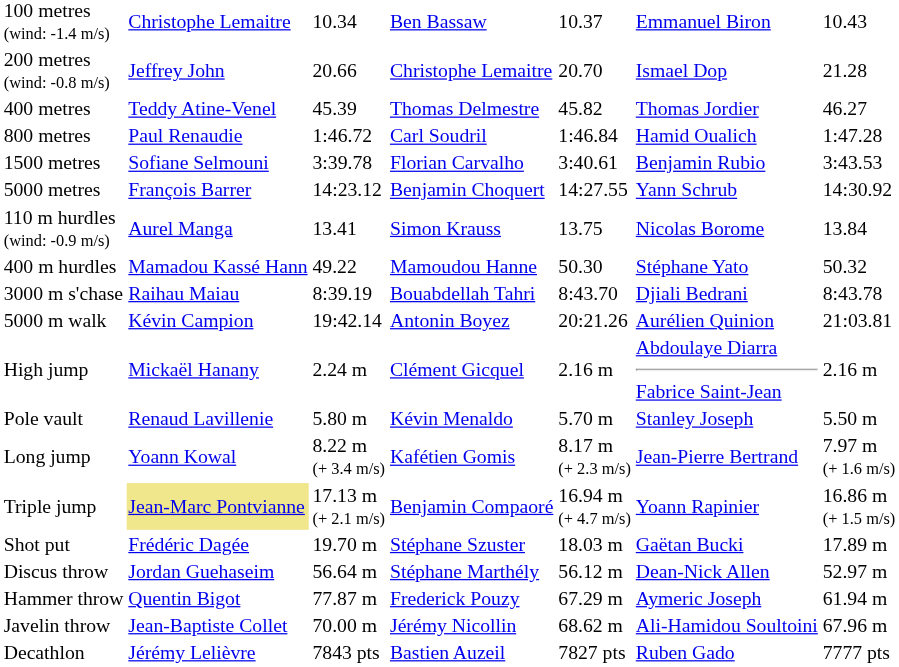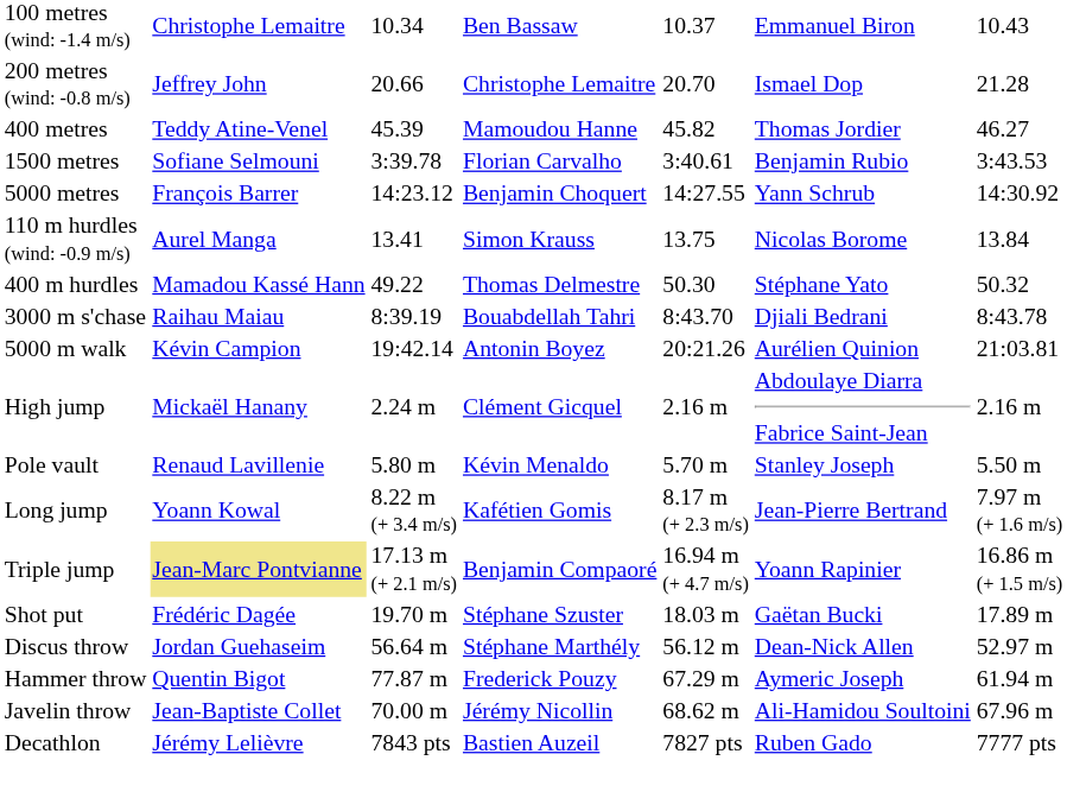400 metres | column 4: Thomas Delmestre -> Mamoudou Hanne
- row: 800 metres | Paul Renaudie | 1:46.72 | Carl Soudril | 1:46.84 | Hamid Oualich | 1:47.28
400 m hurdles | column 4: Mamoudou Hanne -> Thomas Delmestre
